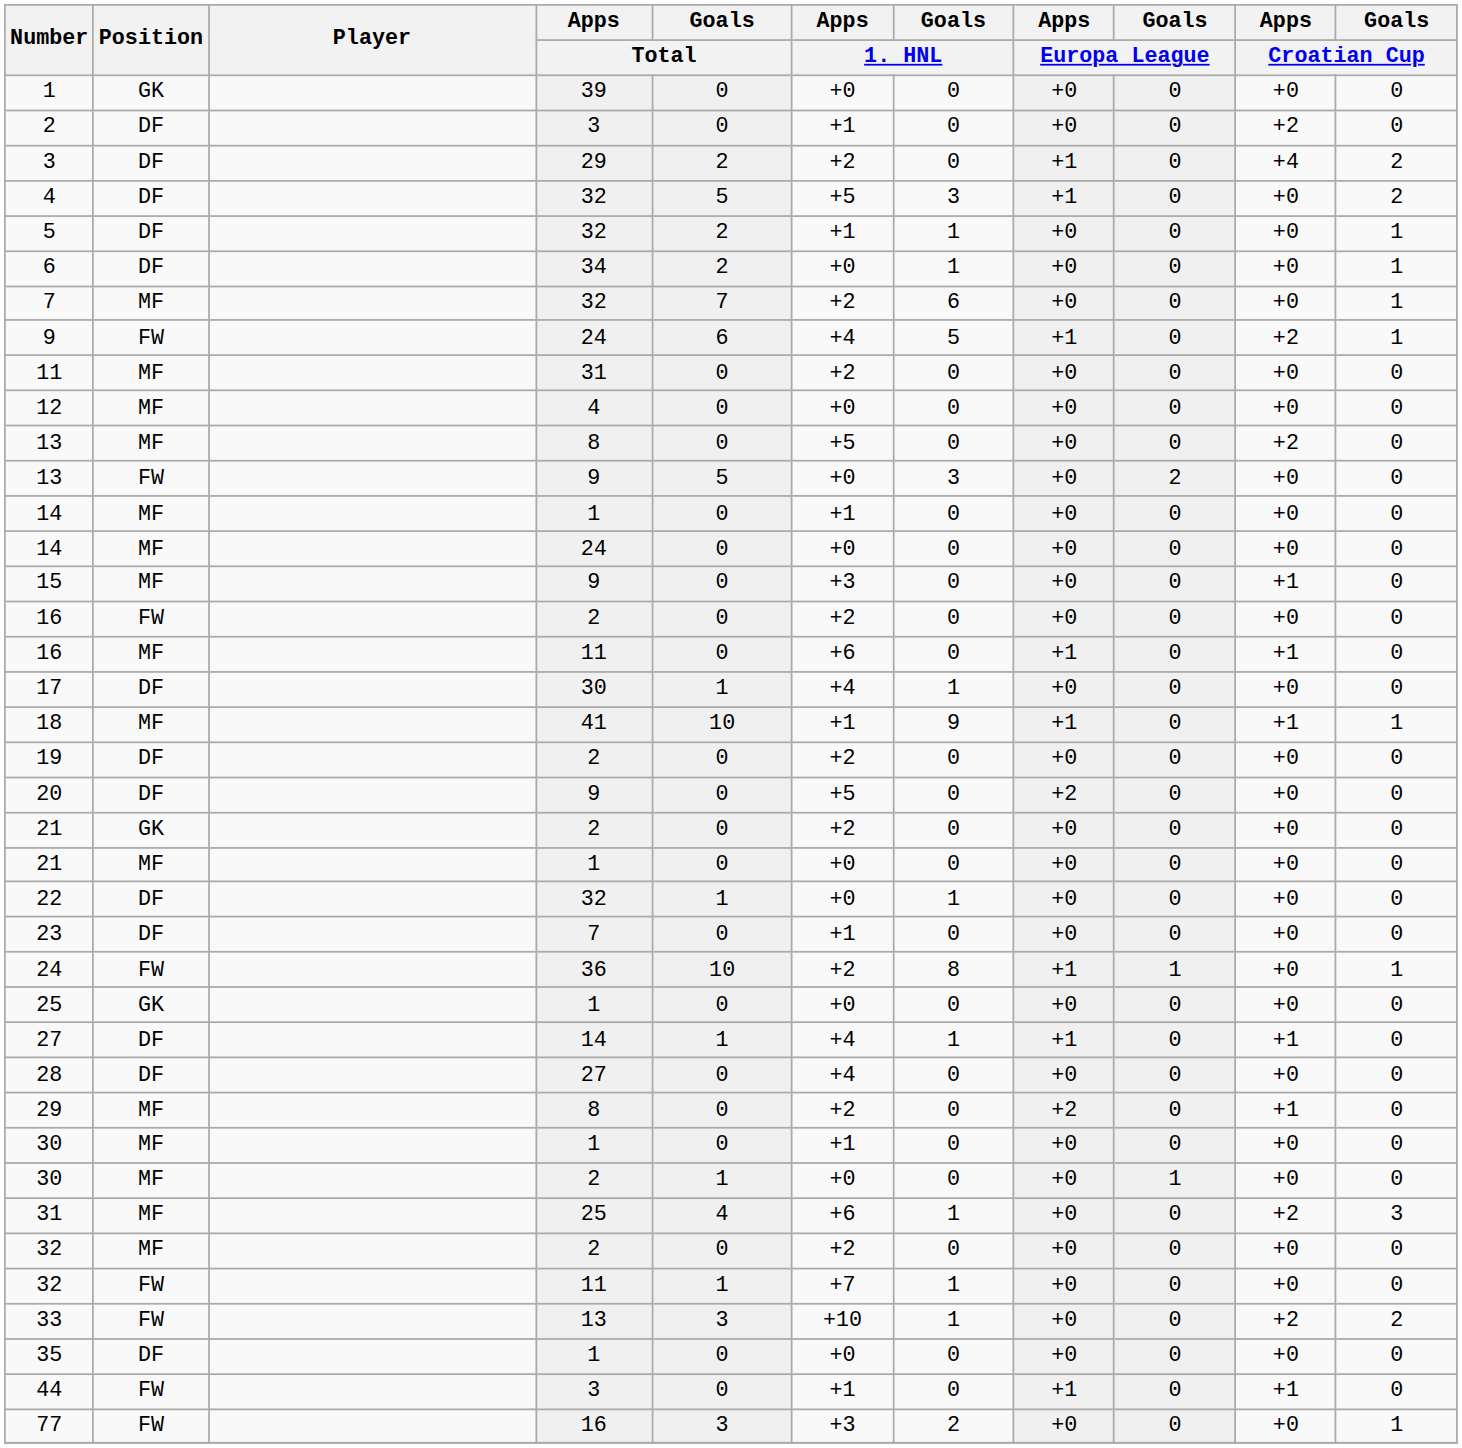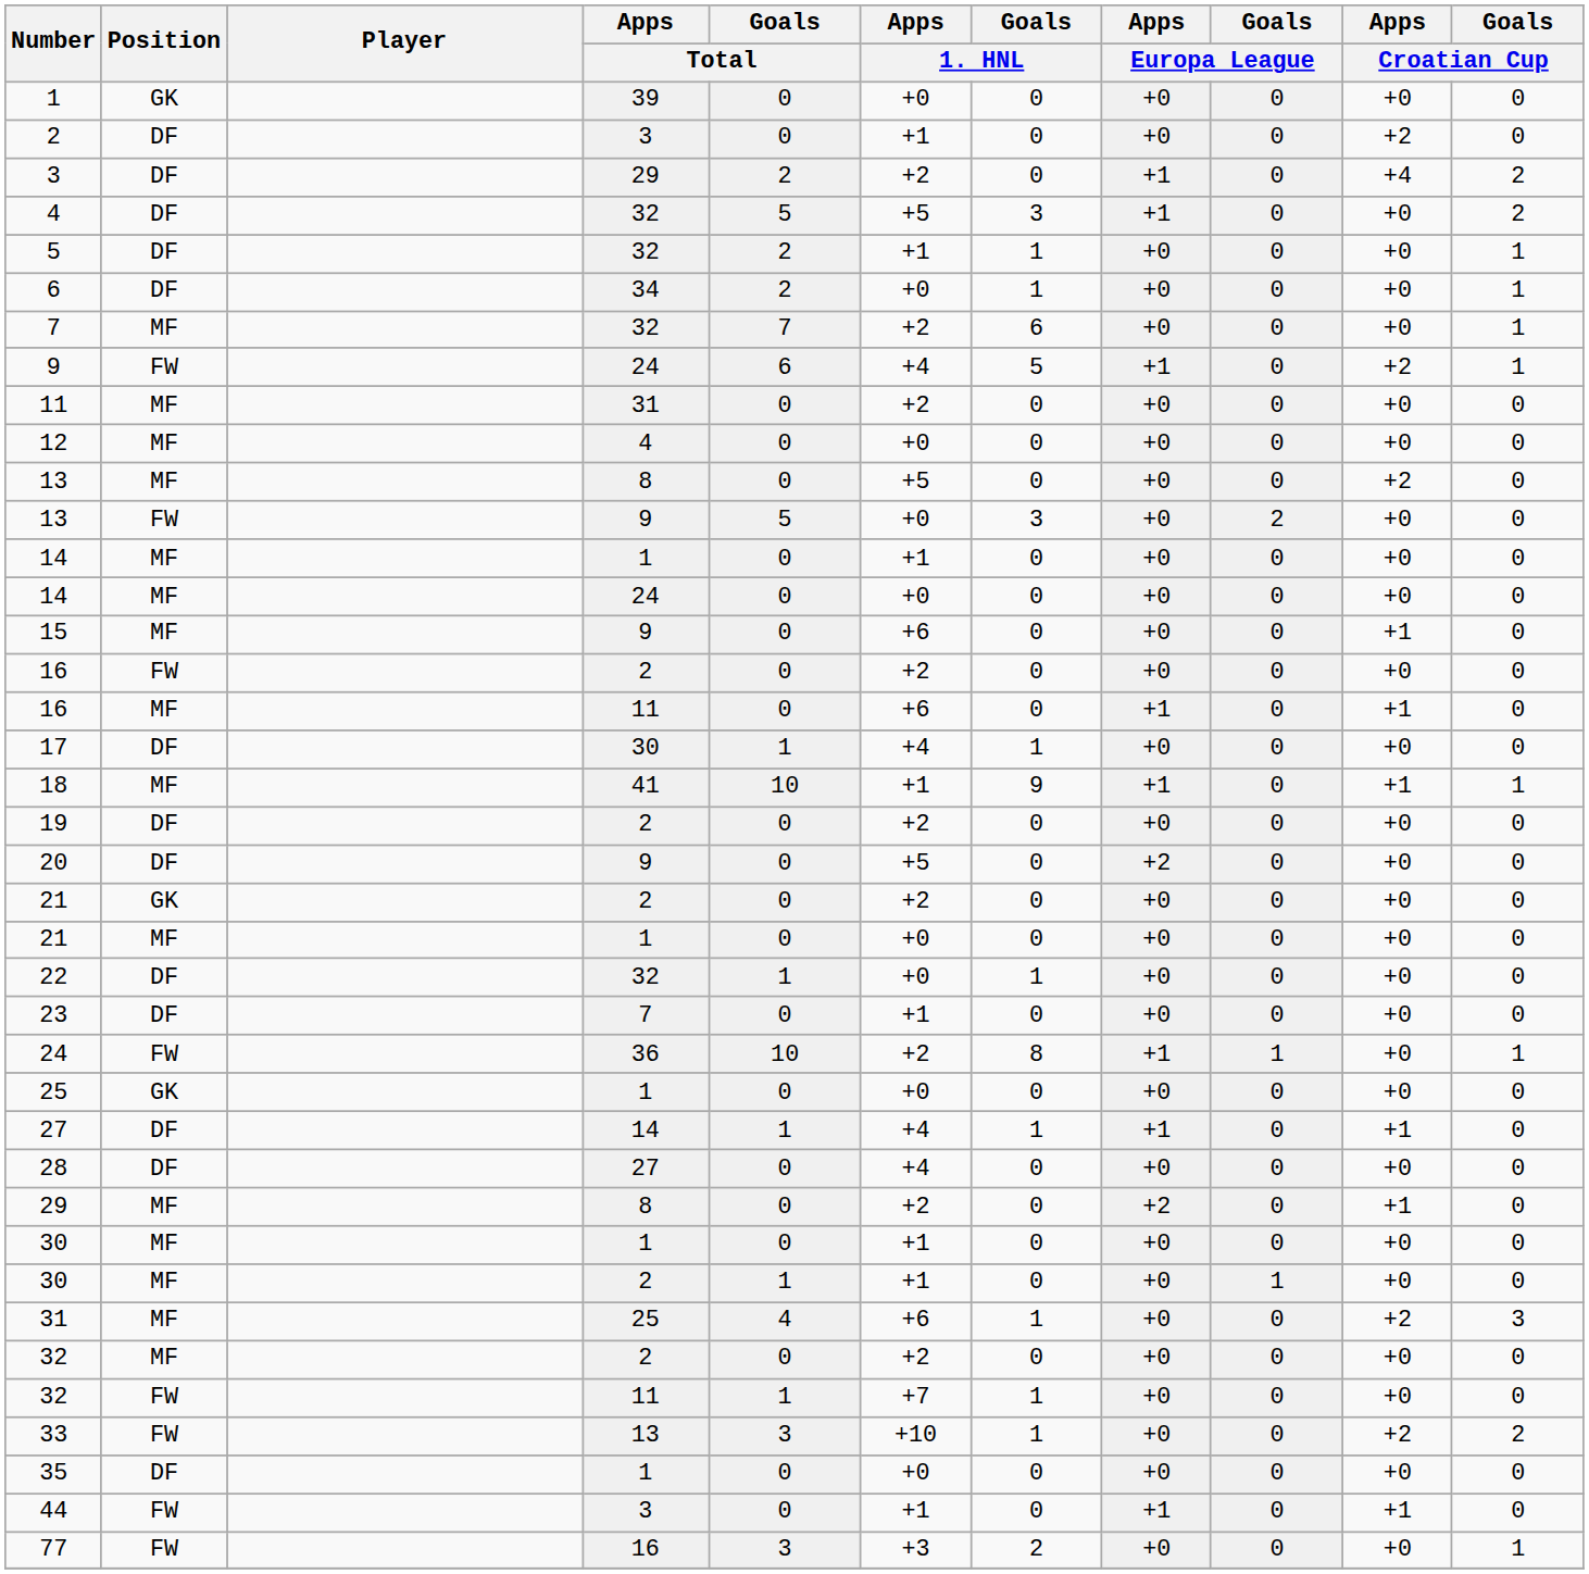15 | Apps / 1. HNL: +3 -> +6
30 / 2 | Apps / 1. HNL: +0 -> +1
